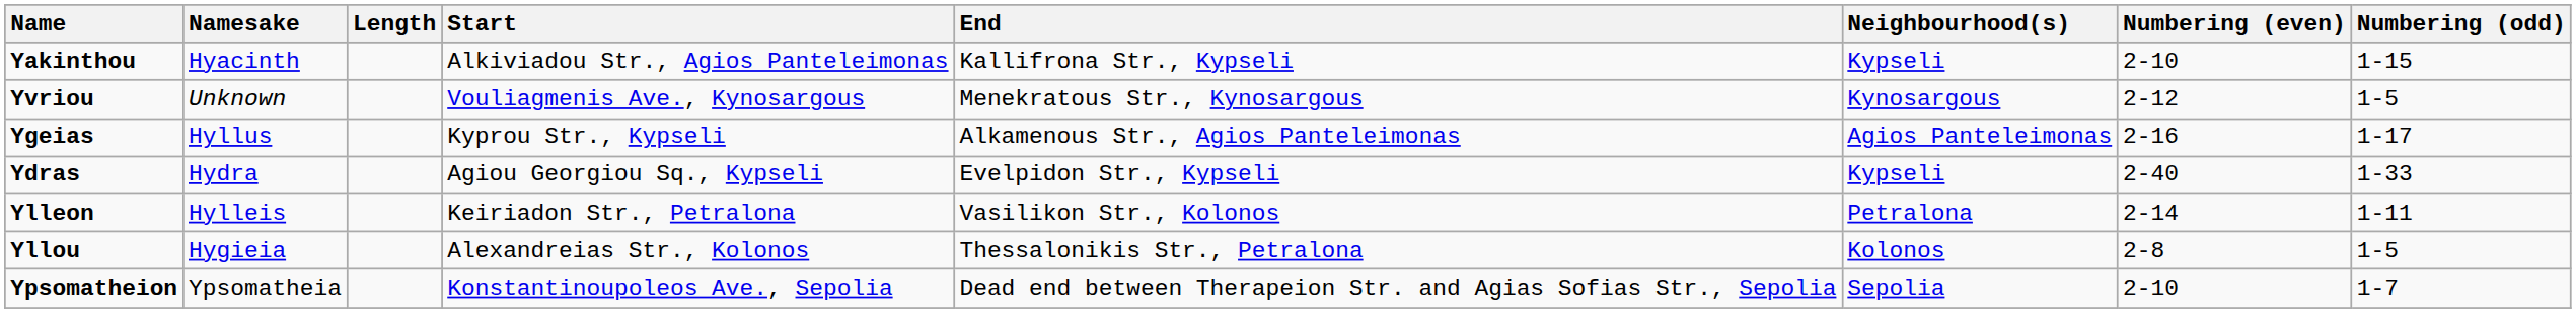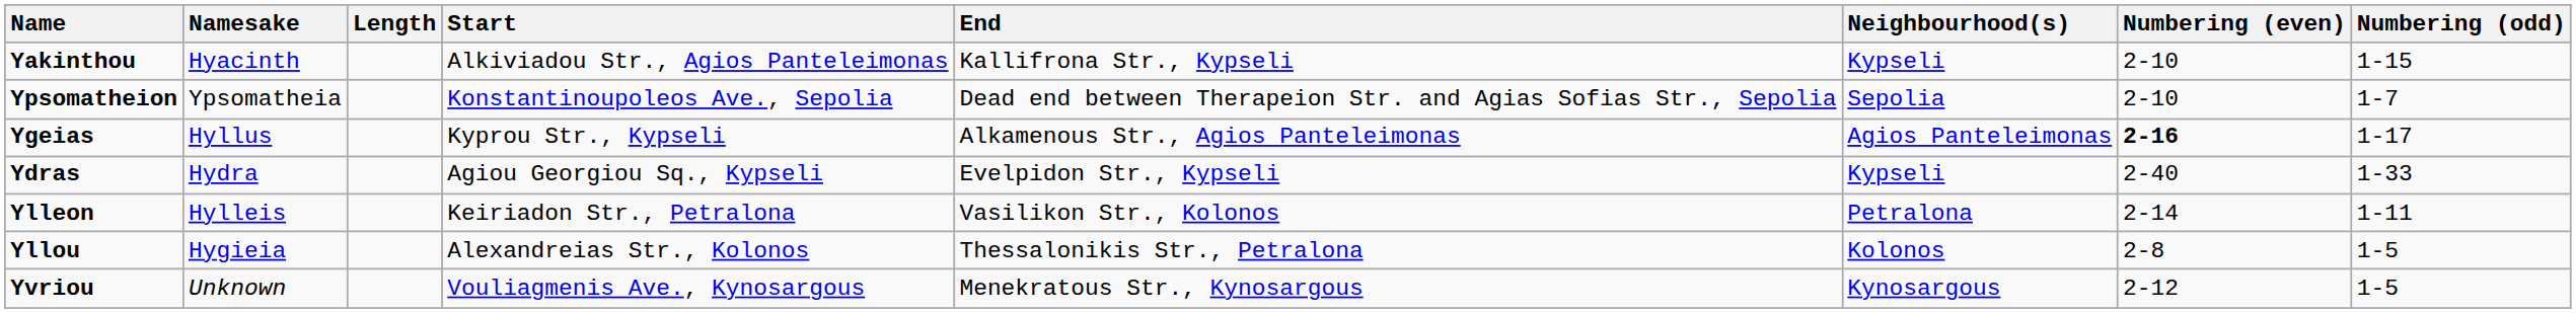rows swapped: Yvriou <-> Ypsomatheion
Ygeias | Numbering (even): normal -> bold
